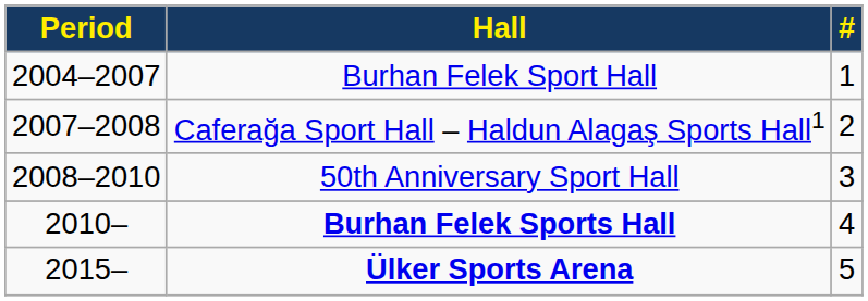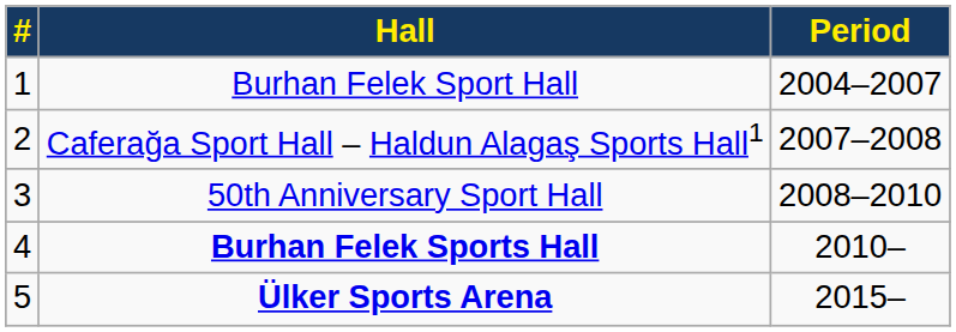columns swapped: # <-> Period
